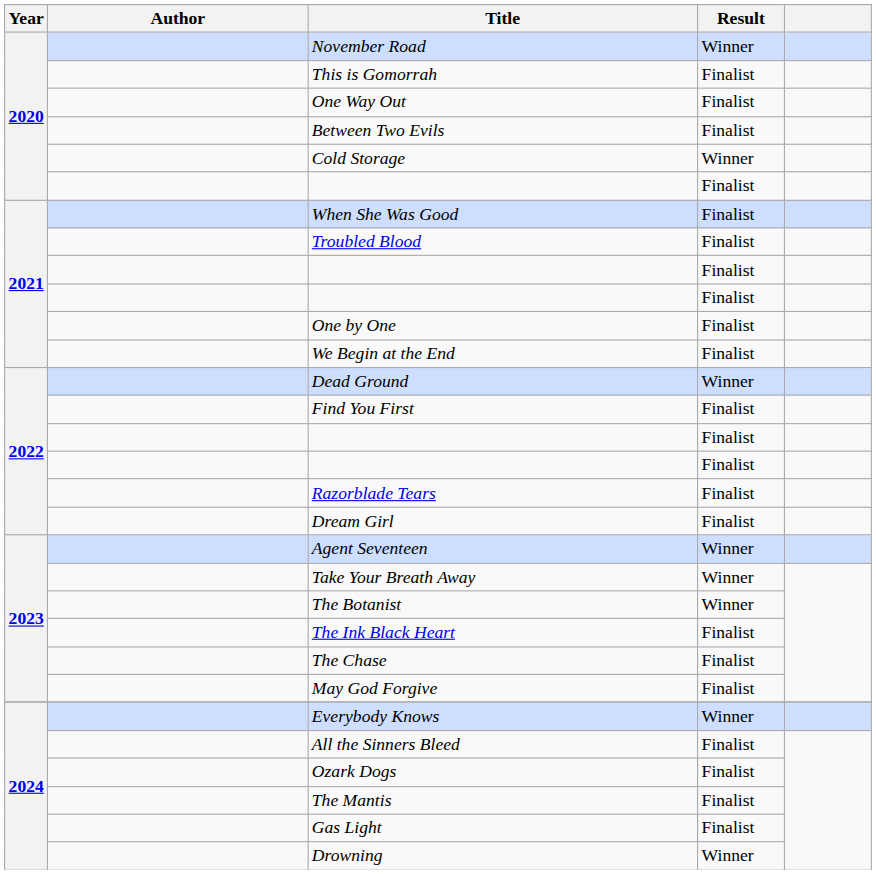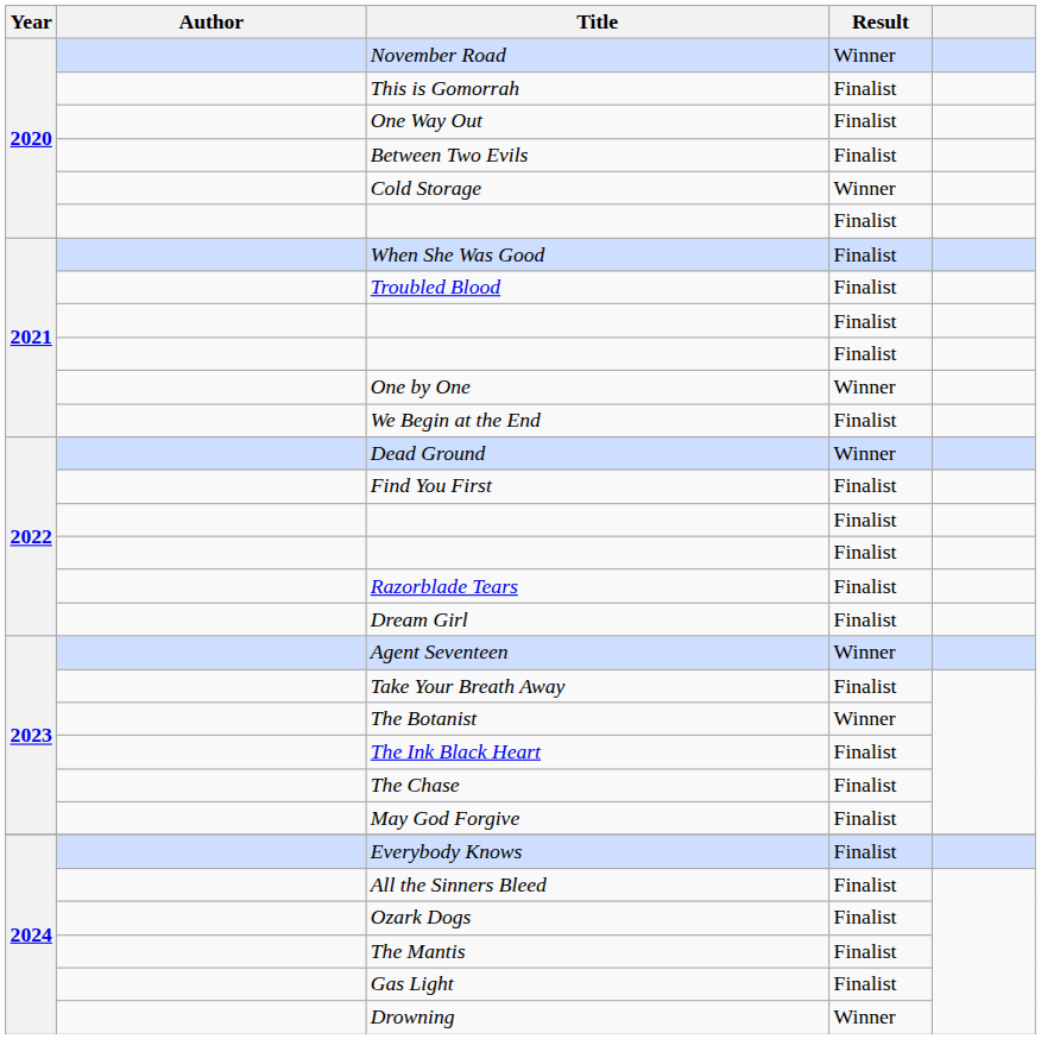One by One | Result: Finalist -> Winner
Take Your Breath Away | Result: Winner -> Finalist
Everybody Knows | Result: Winner -> Finalist
